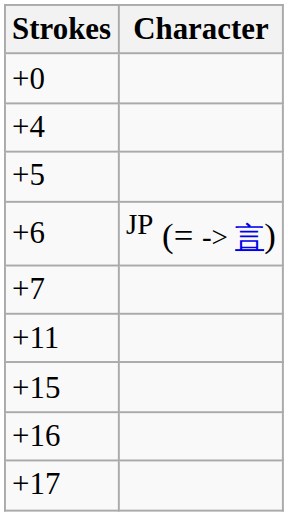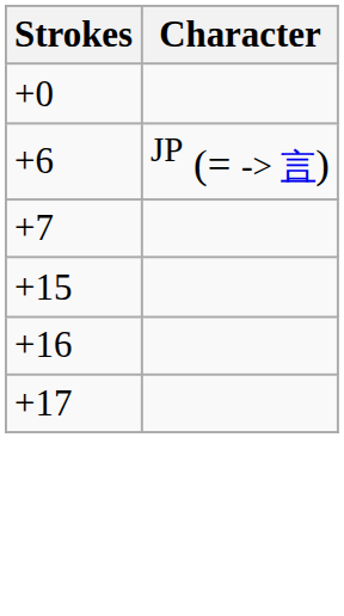- row: +4
- row: +5
- row: +11
